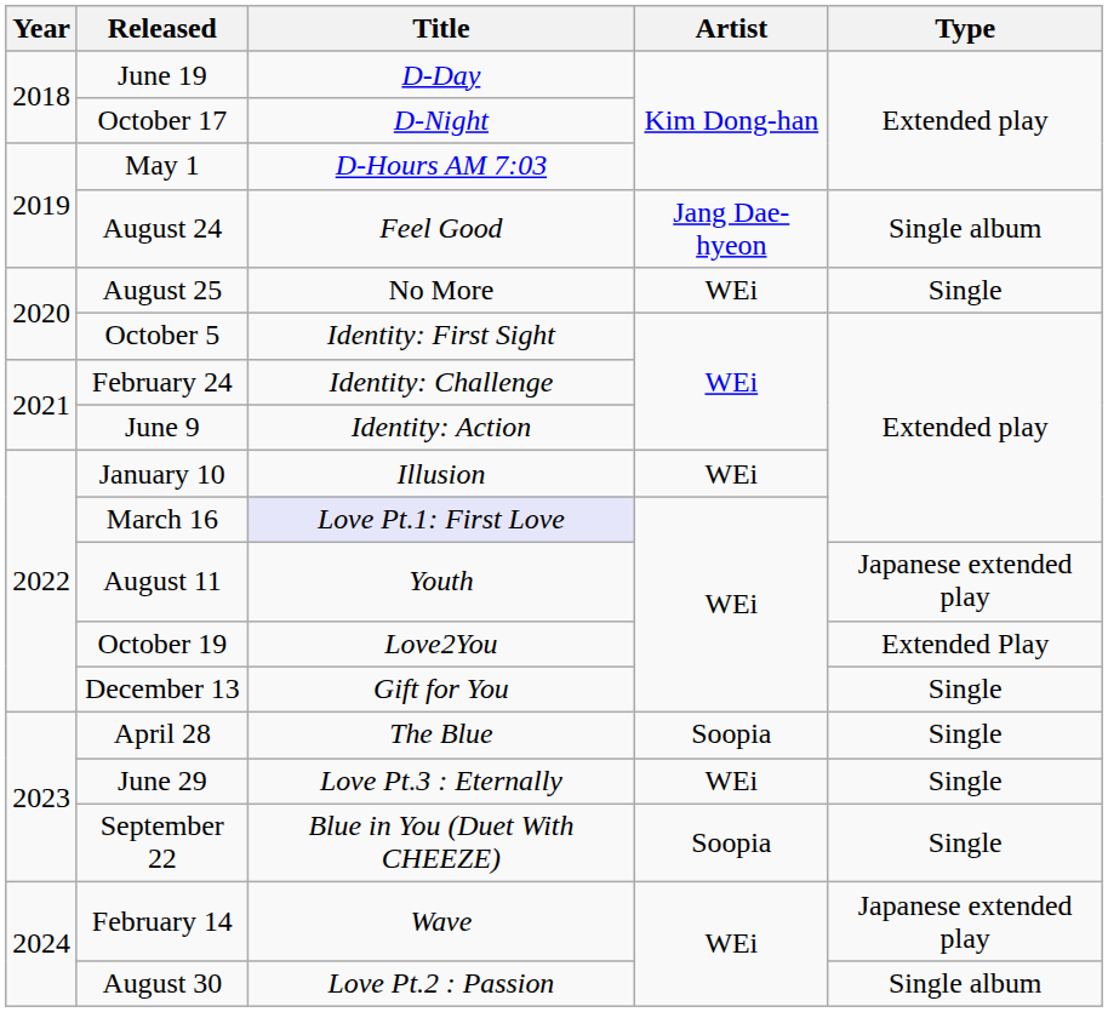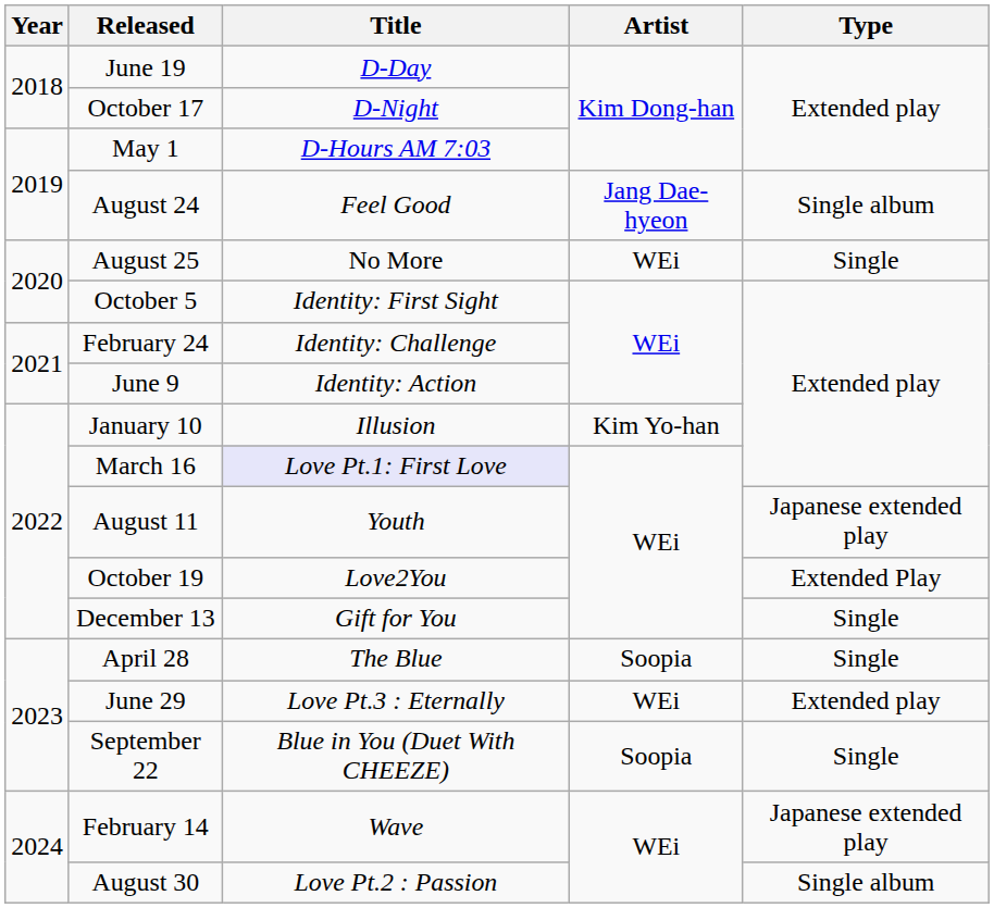January 10 | Artist: WEi -> Kim Yo-han
June 29 | Type: Single -> Extended play
